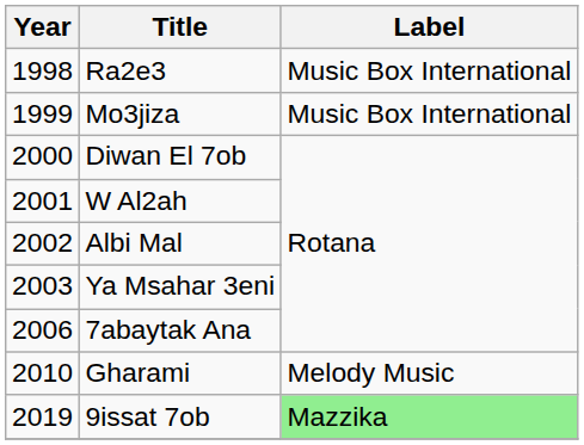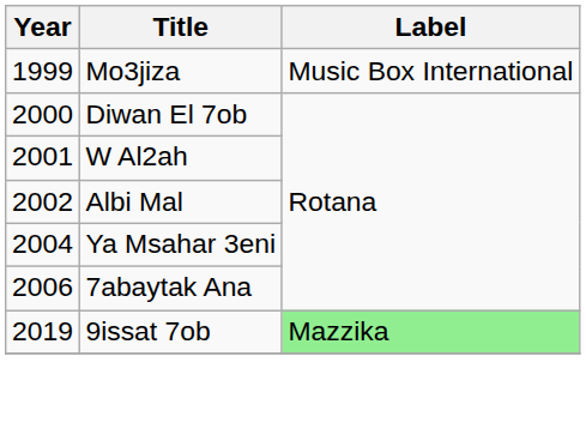- row: 1998 | Ra2e3 | Music Box International
Ya Msahar 3eni | Year: 2003 -> 2004
- row: 2010 | Gharami | Melody Music
